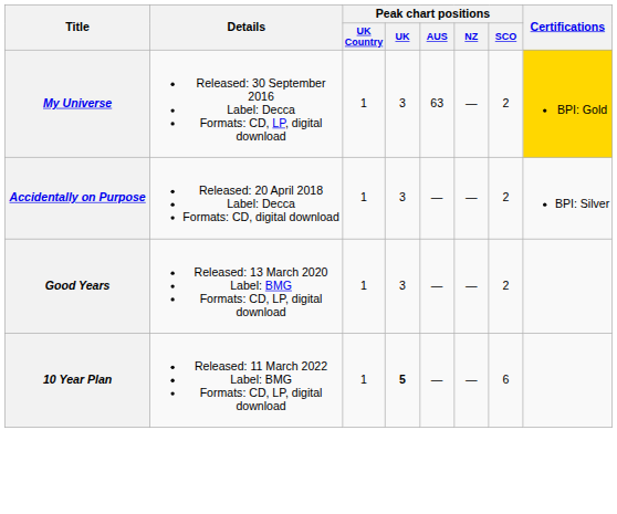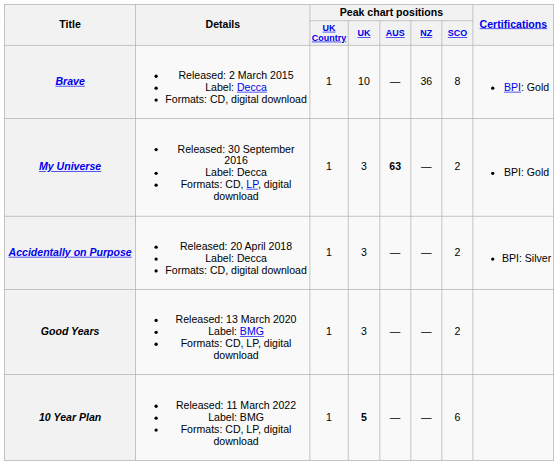+ row: Brave | Released: 2 March 2015 Label: Decca Formats: CD, digital download | 1 | 10 | — | 36 | 8 | BPI: Gold
My Universe | Peak chart positions / AUS: normal -> bold
My Universe | Certifications: gold background -> no background
